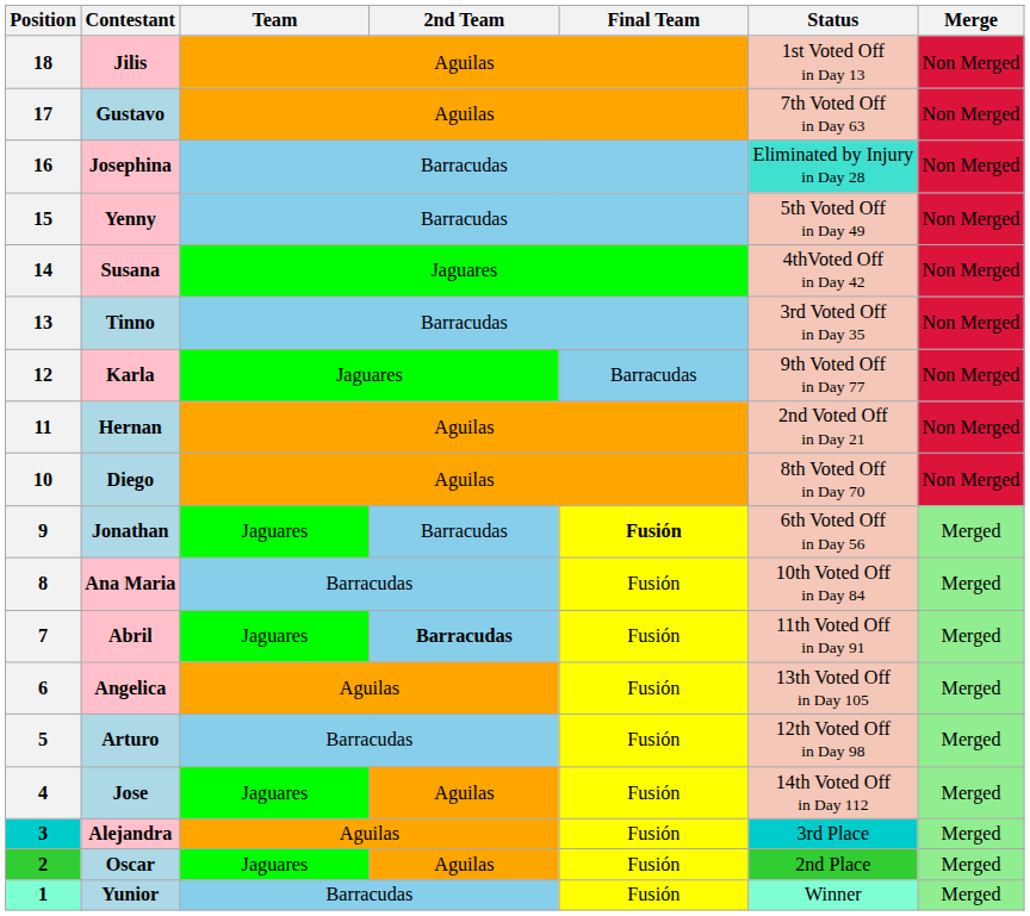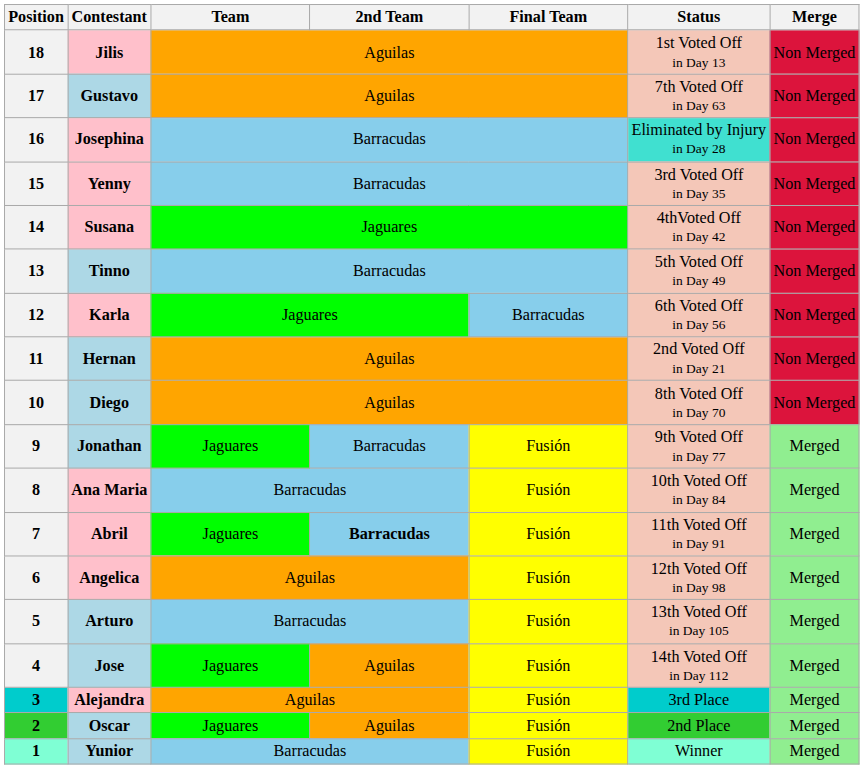Yenny | Status: 5th Voted Off in Day 49 -> 3rd Voted Off in Day 35
Tinno | Status: 3rd Voted Off in Day 35 -> 5th Voted Off in Day 49
Karla | Status: 9th Voted Off in Day 77 -> 6th Voted Off in Day 56
Jonathan | Final Team: bold -> normal
Jonathan | Status: 6th Voted Off in Day 56 -> 9th Voted Off in Day 77
Angelica | Status: 13th Voted Off in Day 105 -> 12th Voted Off in Day 98
Arturo | Status: 12th Voted Off in Day 98 -> 13th Voted Off in Day 105
